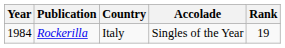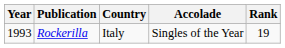Rockerilla | Year: 1984 -> 1993
